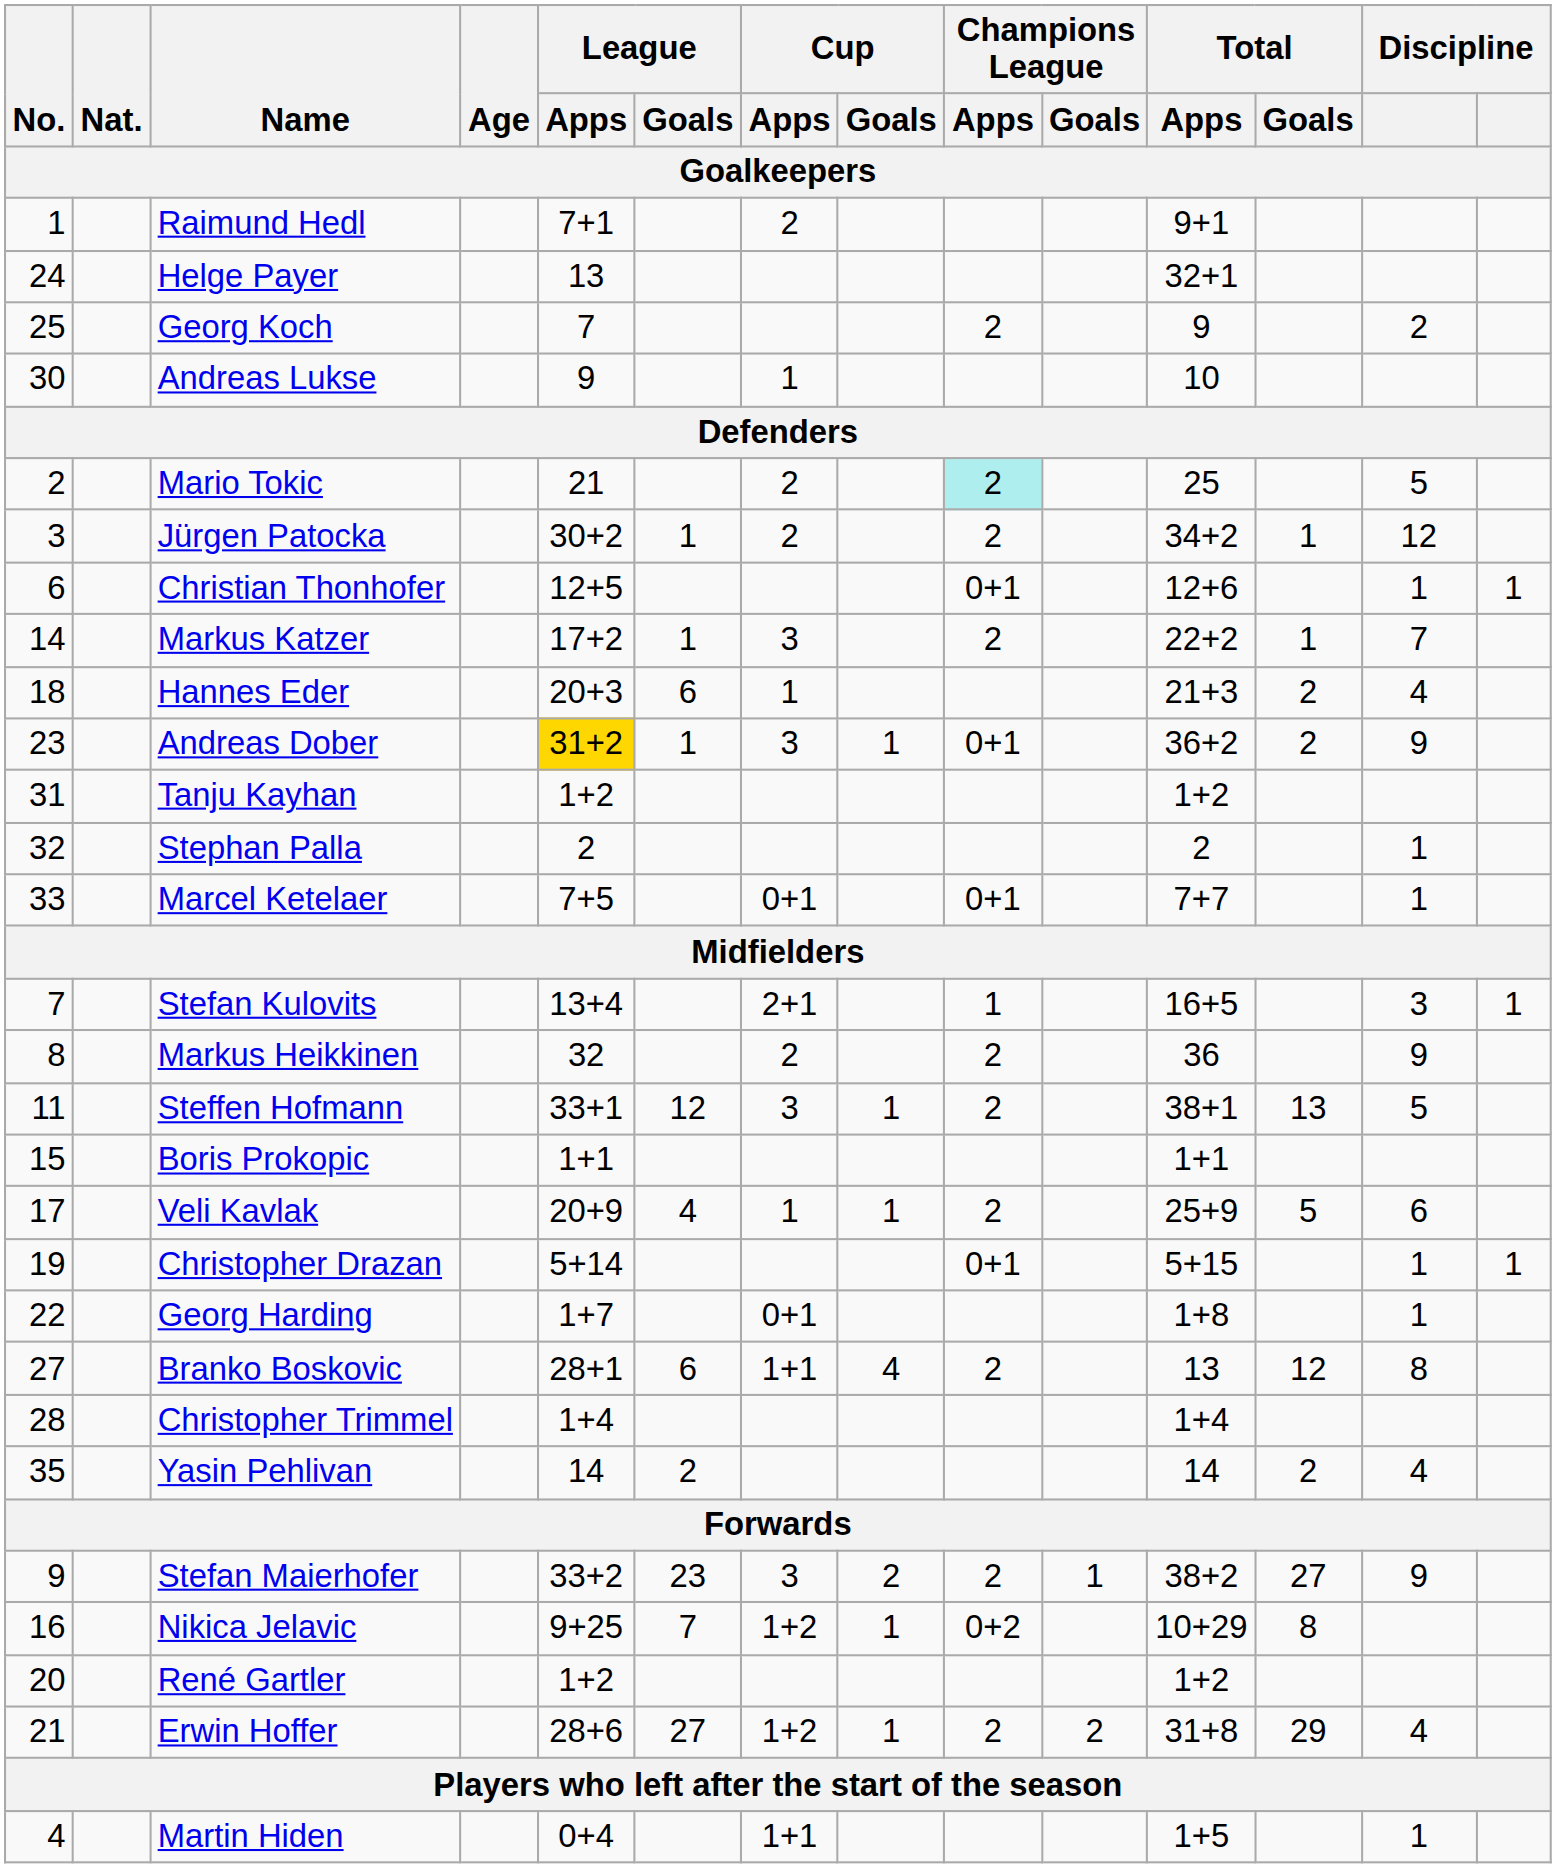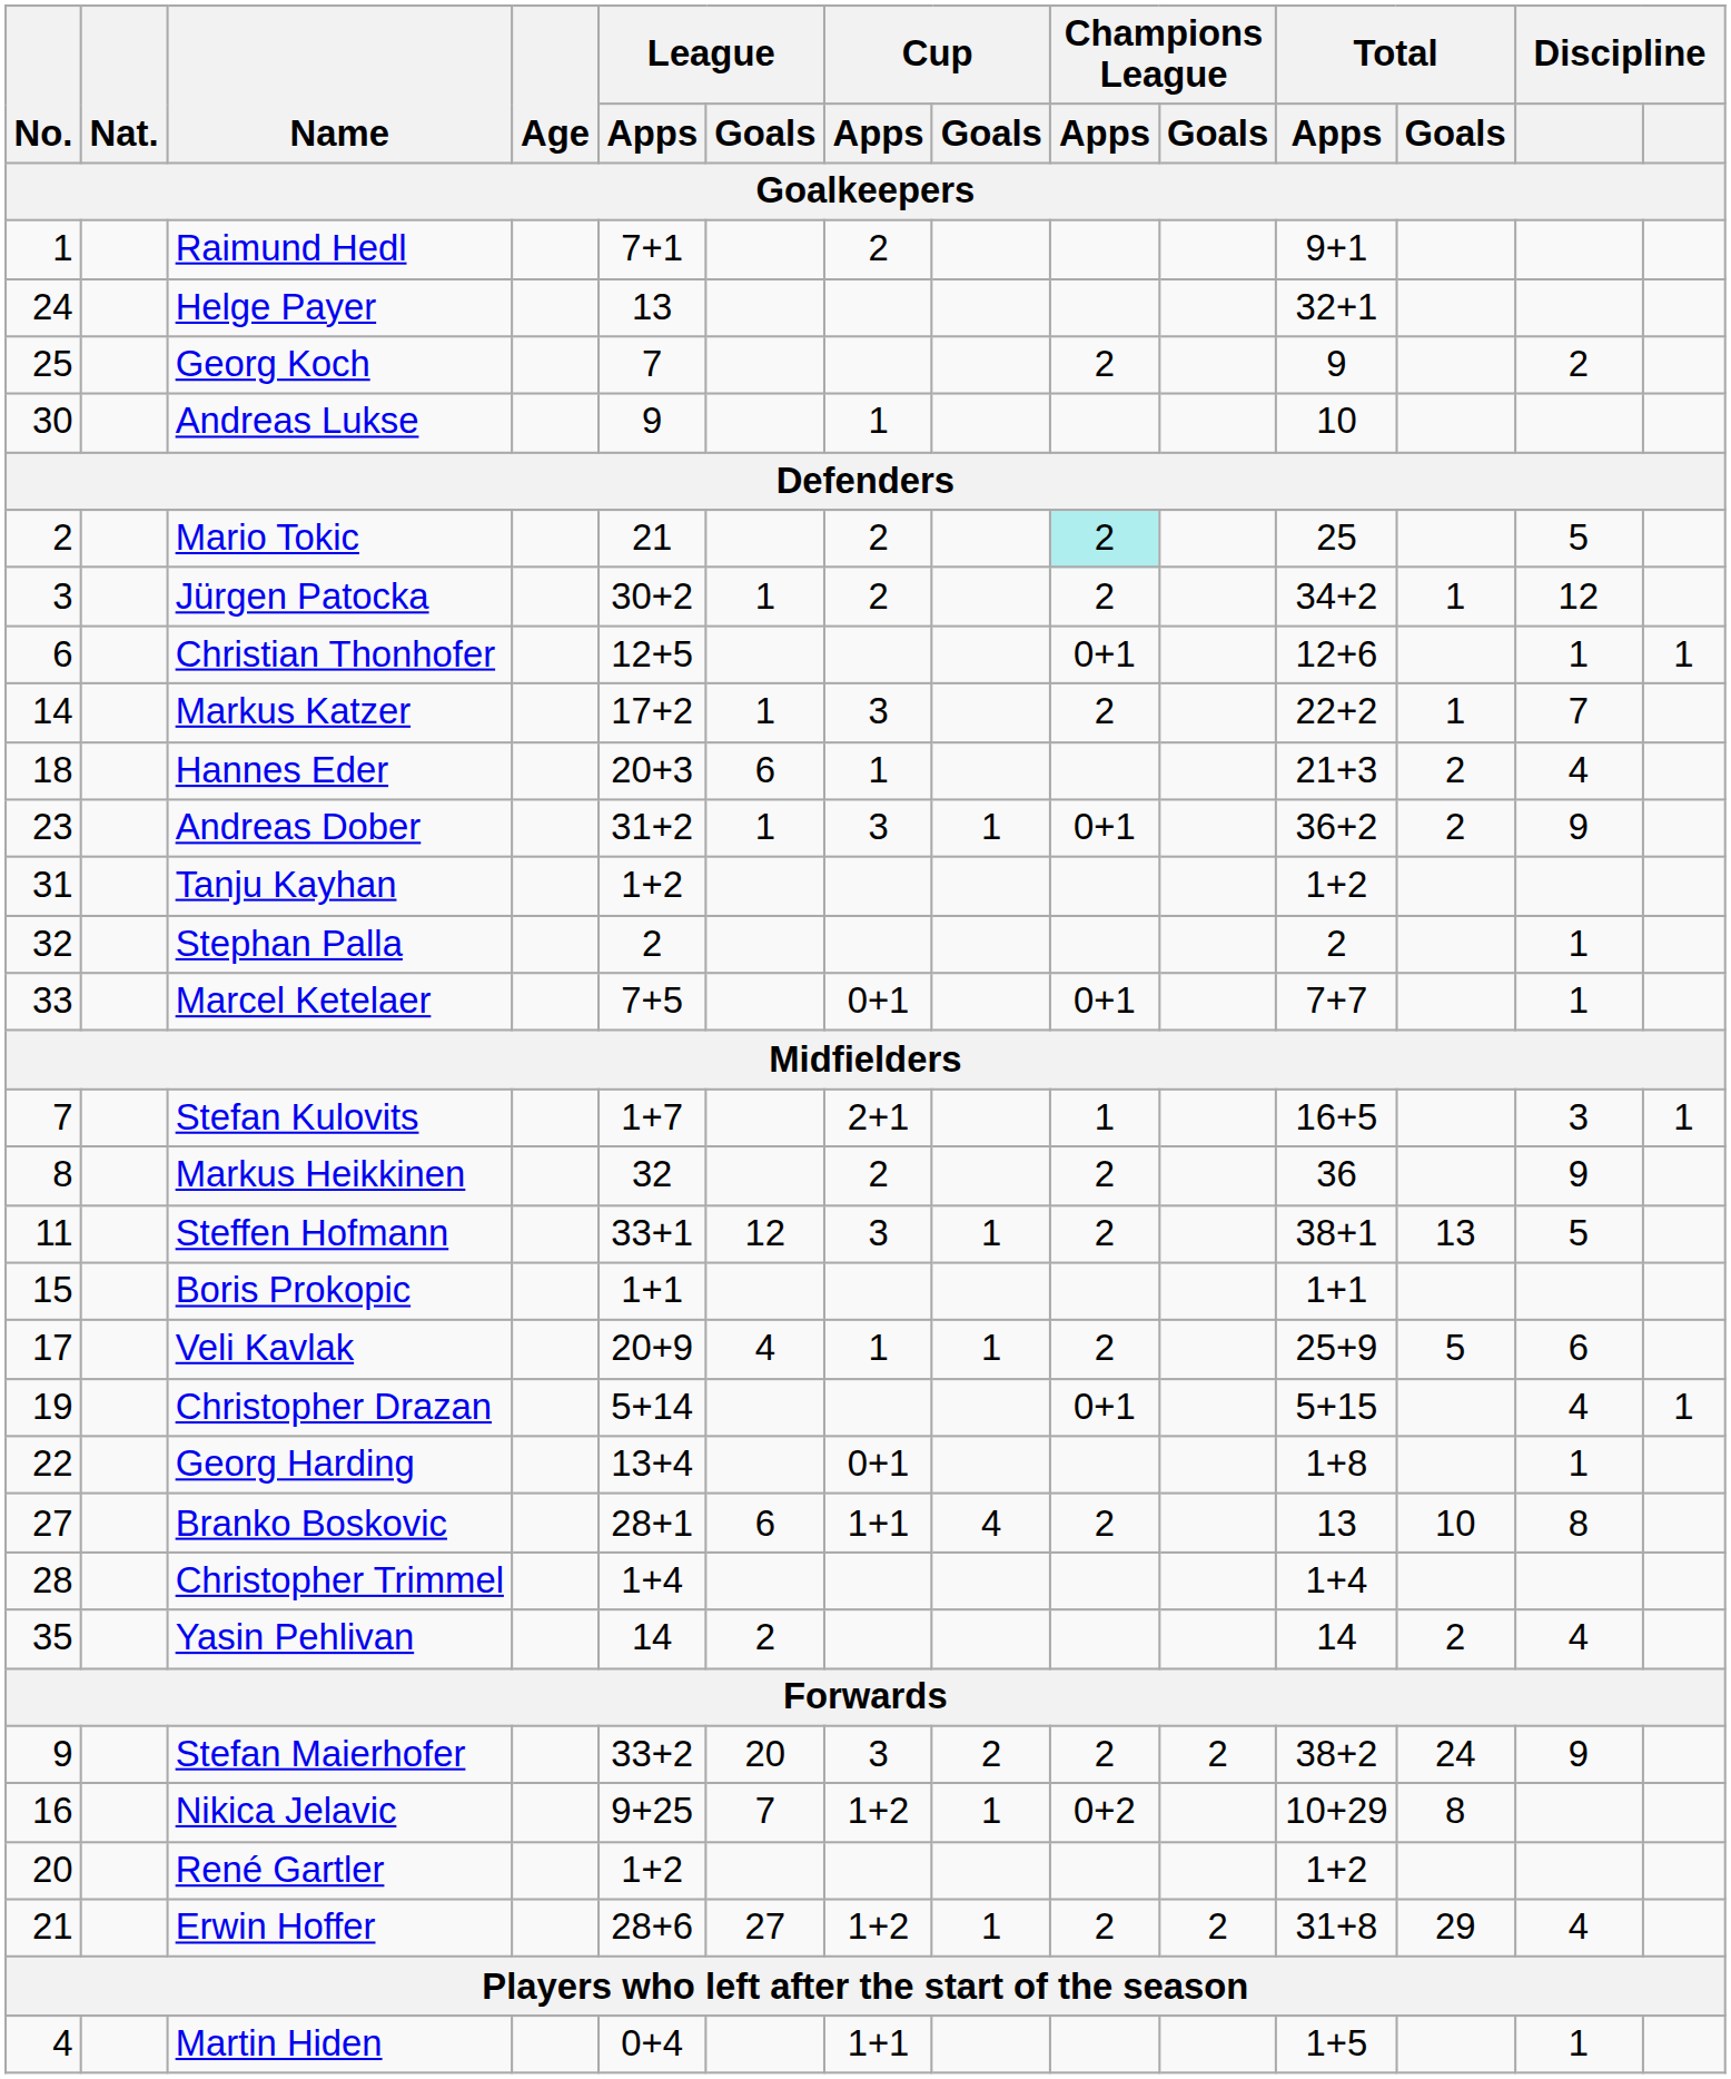Andreas Dober | League / Apps: gold background -> no background
Stefan Kulovits | League / Apps: 13+4 -> 1+7
Christopher Drazan | column 13: 1 -> 4
Georg Harding | League / Apps: 1+7 -> 13+4
Branko Boskovic | Total / Goals: 12 -> 10
Stefan Maierhofer | League / Goals: 23 -> 20
Stefan Maierhofer | Champions League / Goals: 1 -> 2
Stefan Maierhofer | Total / Goals: 27 -> 24
